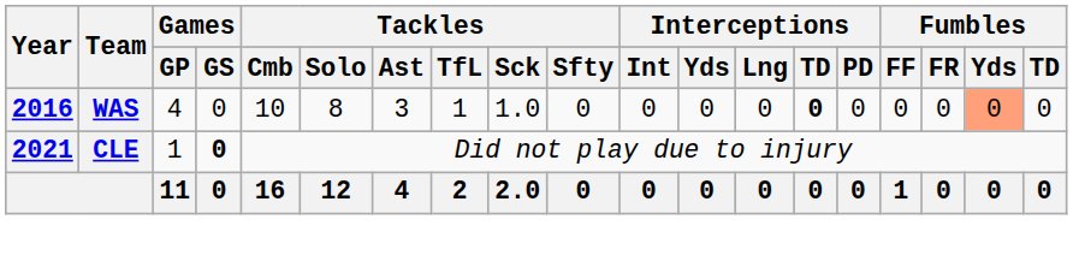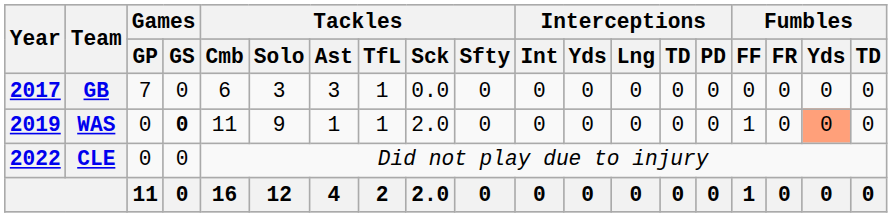+ row: 2017 | GB | 7 | 0 | 6 | 3 | 3 | 1 | 0.0 | 0 | 0 | 0 | 0 | 0 | 0 | 0 | 0 | 0 | 0
WAS | Year: 2016 -> 2019
WAS | Games / GP: 4 -> 0
WAS | Games / GS: normal -> bold
WAS | Tackles / Cmb: 10 -> 11
WAS | Tackles / Solo: 8 -> 9
WAS | Tackles / Ast: 3 -> 1
WAS | Tackles / Sck: 1.0 -> 2.0
WAS | Interceptions / TD: bold -> normal
WAS | Fumbles / FF: 0 -> 1
CLE | Year: 2021 -> 2022
CLE | Games / GP: 1 -> 0
CLE | Games / GS: bold -> normal
